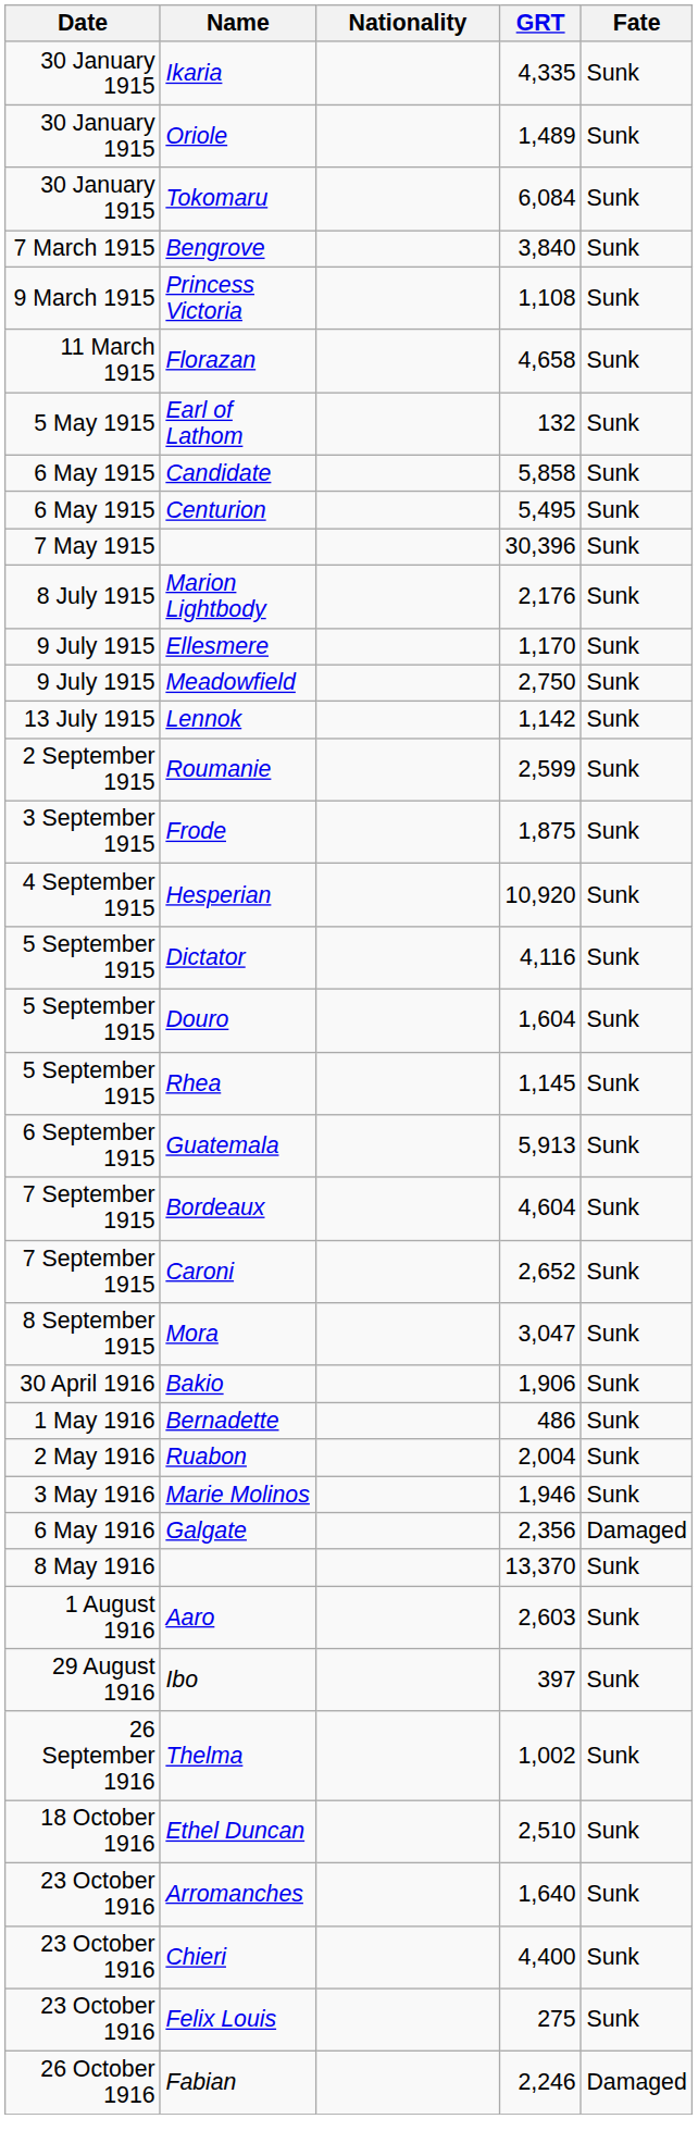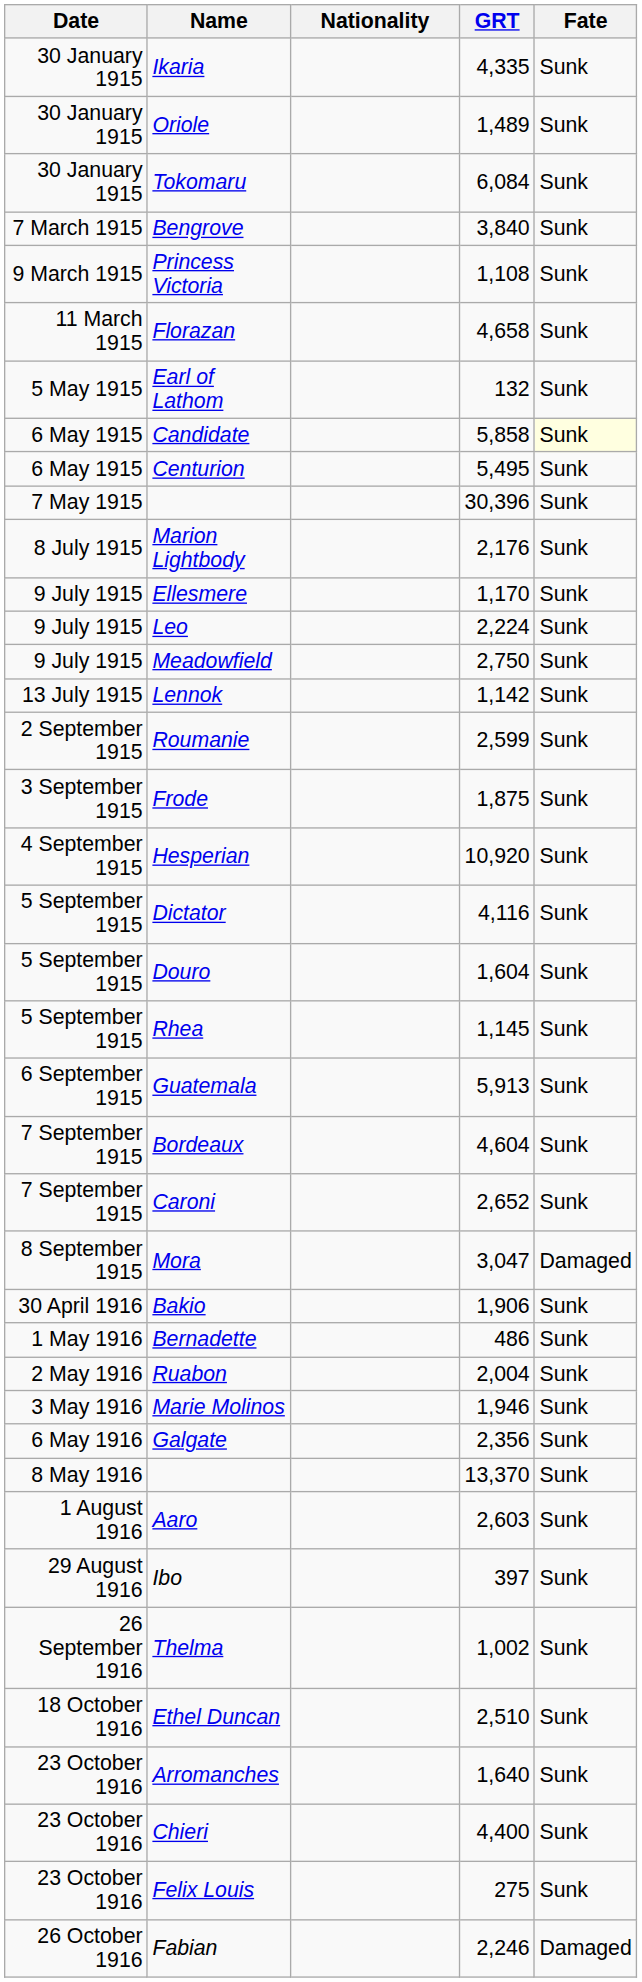Candidate | Fate: no background -> lightyellow background
+ row: 9 July 1915 | Leo | 2,224 | Sunk
Mora | Fate: Sunk -> Damaged
Galgate | Fate: Damaged -> Sunk
